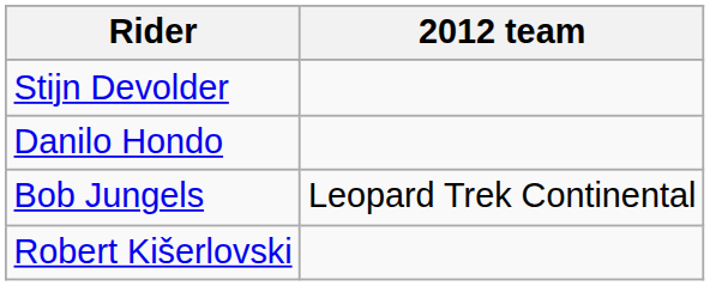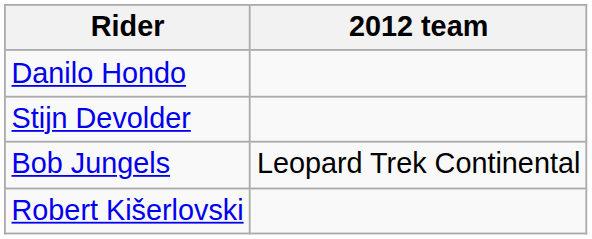rows swapped: Stijn Devolder <-> Danilo Hondo
